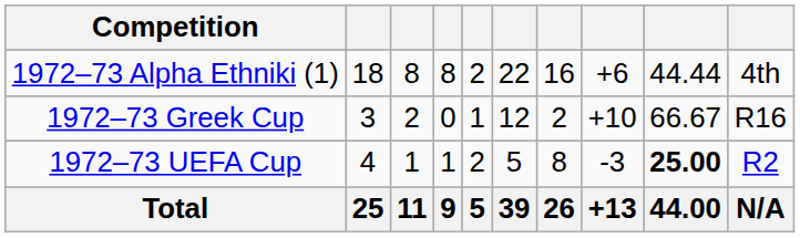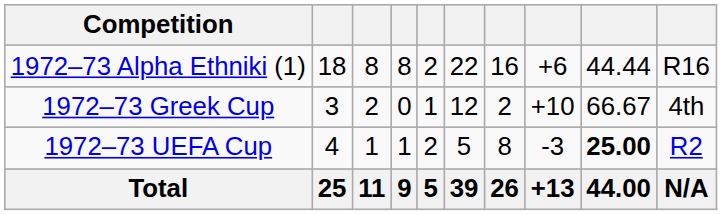1972–73 Alpha Ethniki (1) | column 10: 4th -> R16
1972–73 Greek Cup | column 10: R16 -> 4th
